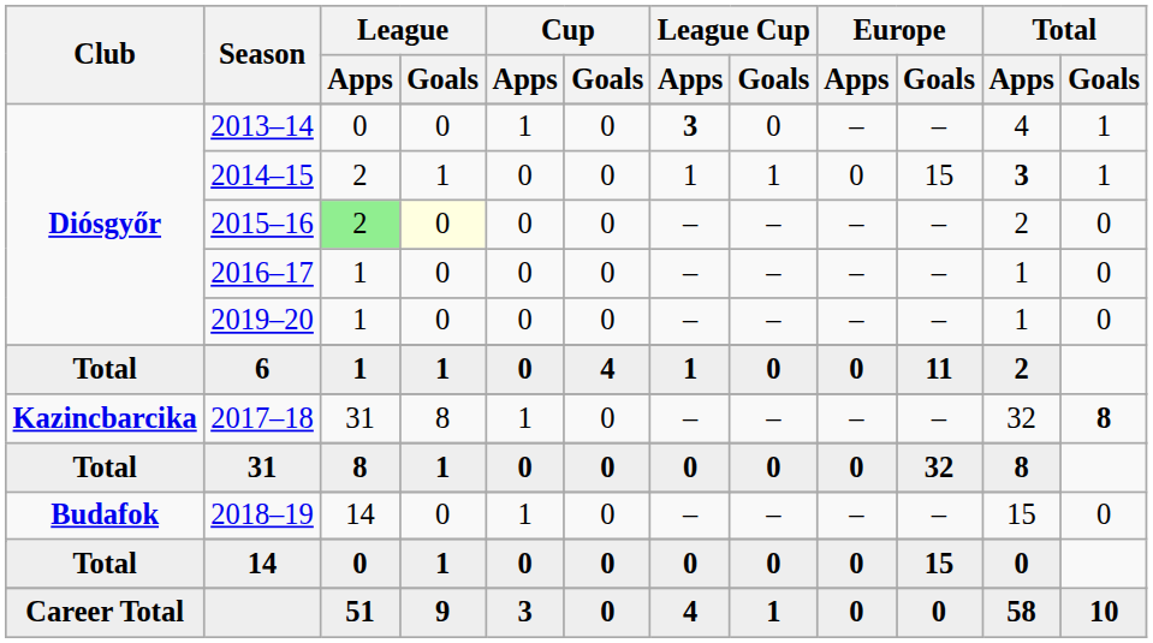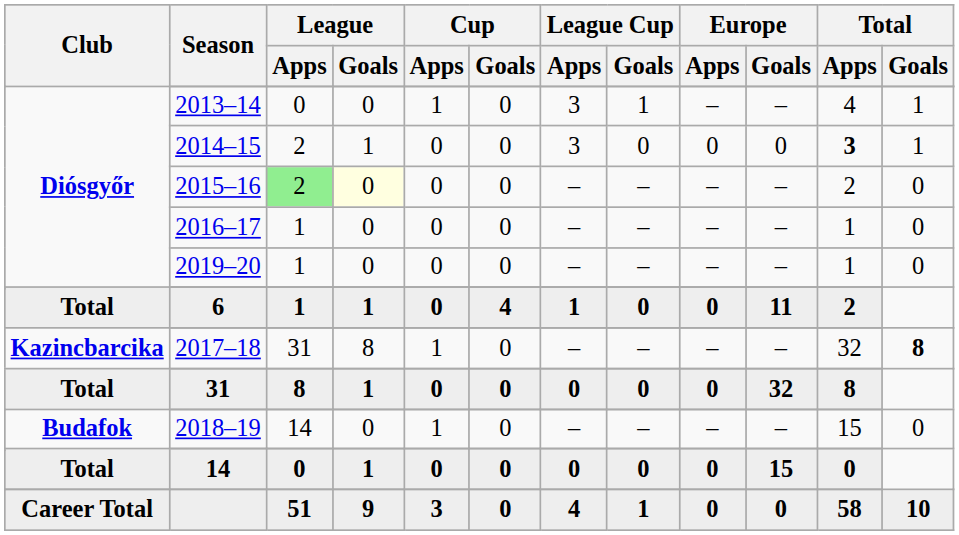2013–14 | League Cup / Apps: bold -> normal
2013–14 | League Cup / Goals: 0 -> 1
2014–15 | League Cup / Apps: 1 -> 3
2014–15 | League Cup / Goals: 1 -> 0
2014–15 | Europe / Goals: 15 -> 0
